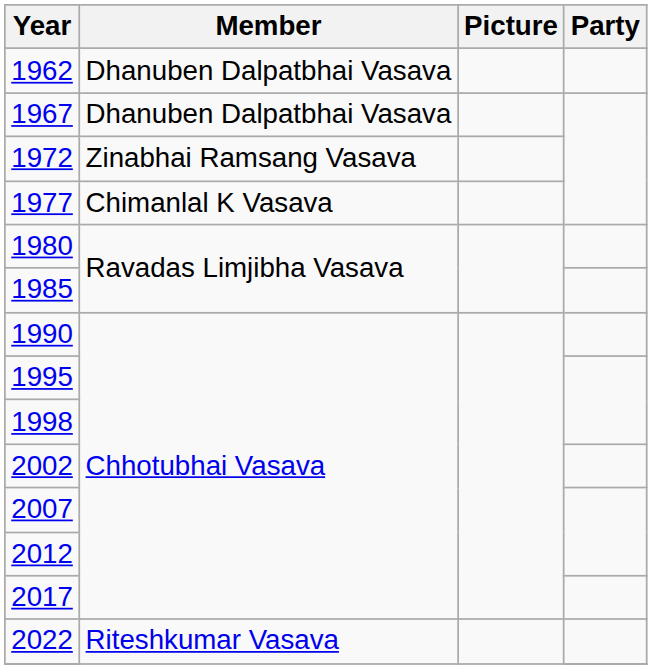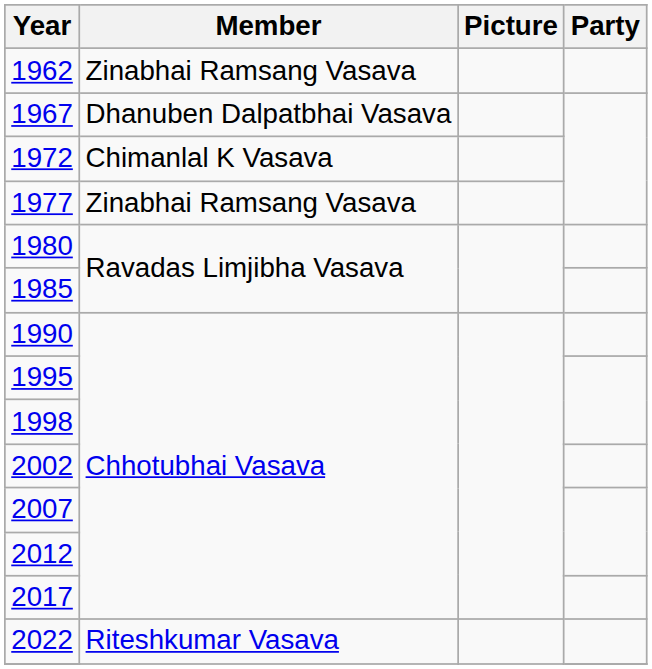1962 | Member: Dhanuben Dalpatbhai Vasava -> Zinabhai Ramsang Vasava
1972 | Member: Zinabhai Ramsang Vasava -> Chimanlal K Vasava
1977 | Member: Chimanlal K Vasava -> Zinabhai Ramsang Vasava
